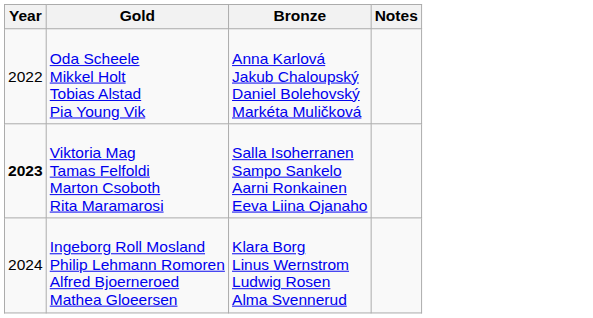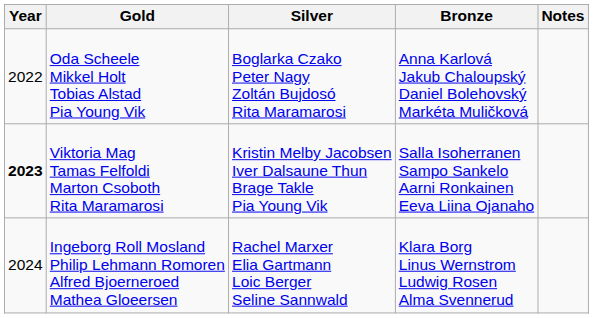+ column: Silver | Boglarka Czako Peter Nagy Zoltán Bujdosó Rita Maramarosi | Kristin Melby Jacobsen Iver Dalsaune Thun Brage Takle Pia Young Vik | Rachel Marxer Elia Gartmann Loic Berger Seline Sannwald
